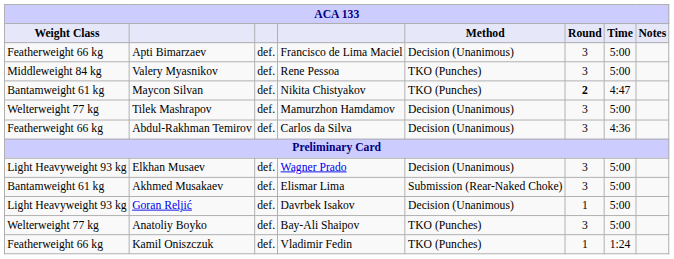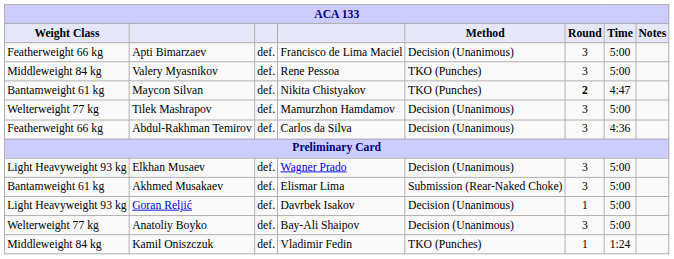Anatoliy Boyko | Method: TKO (Punches) -> Decision (Unanimous)
Kamil Oniszczuk | Weight Class: Featherweight 66 kg -> Middleweight 84 kg
